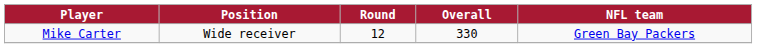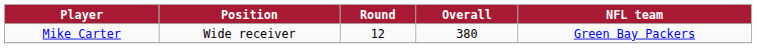Mike Carter | Overall: 330 -> 380
